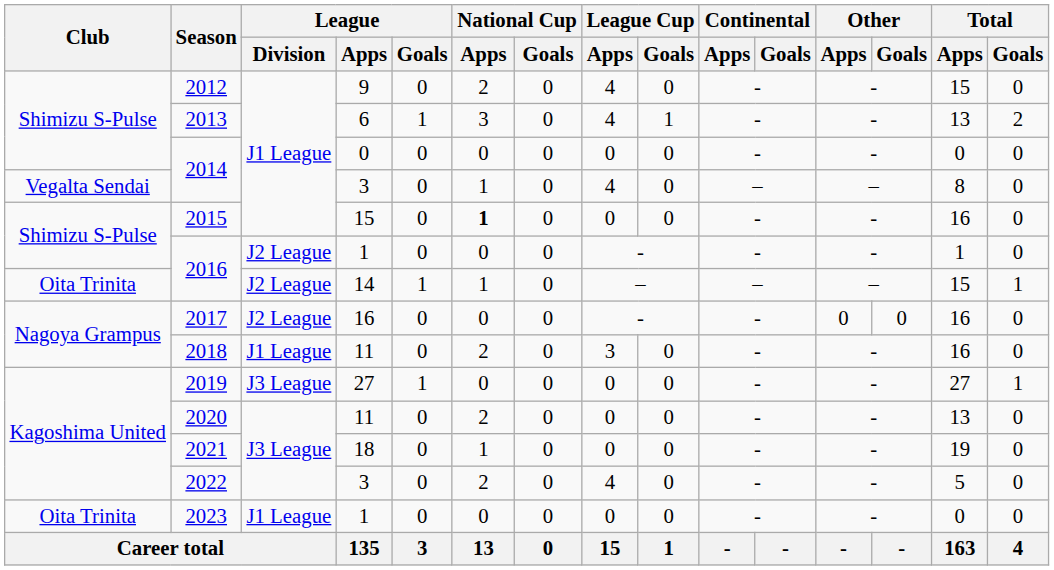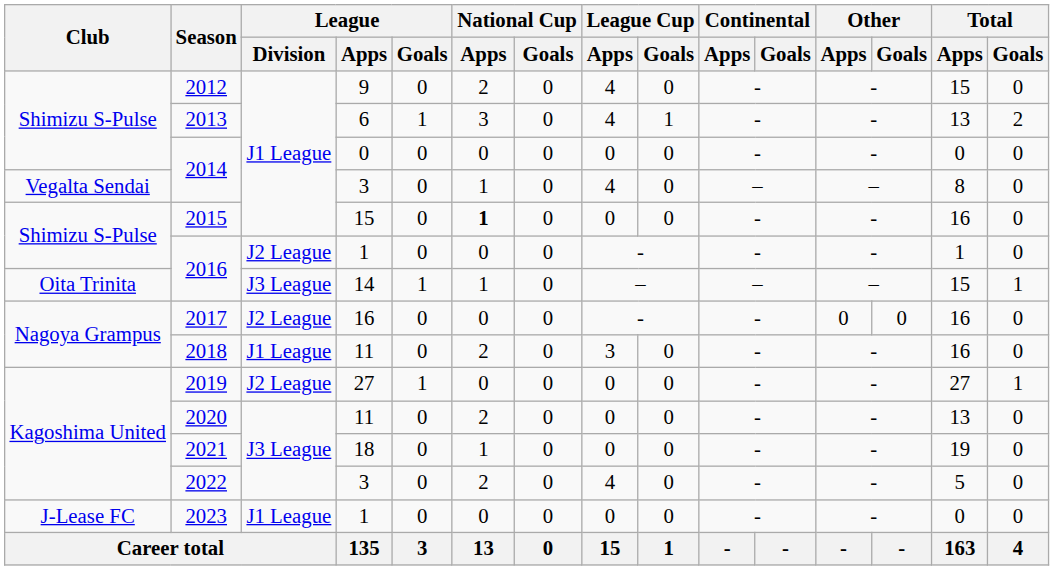2016 / 14 | League / Division: J2 League -> J3 League
2019 | League / Division: J3 League -> J2 League
2023 | Club: Oita Trinita -> J-Lease FC
